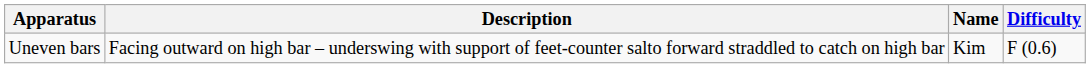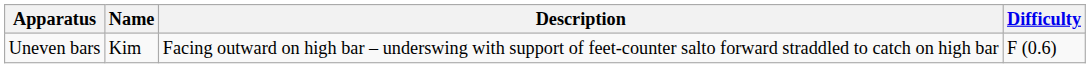columns swapped: Name <-> Description
